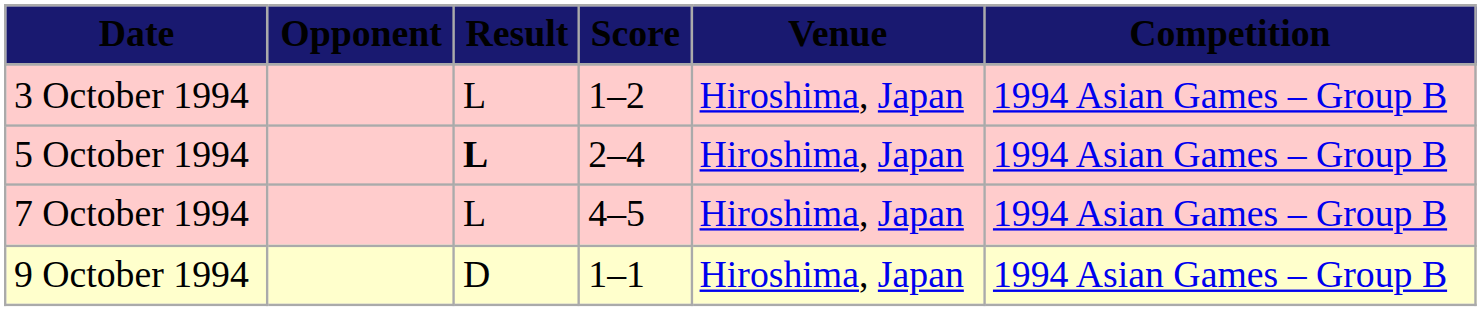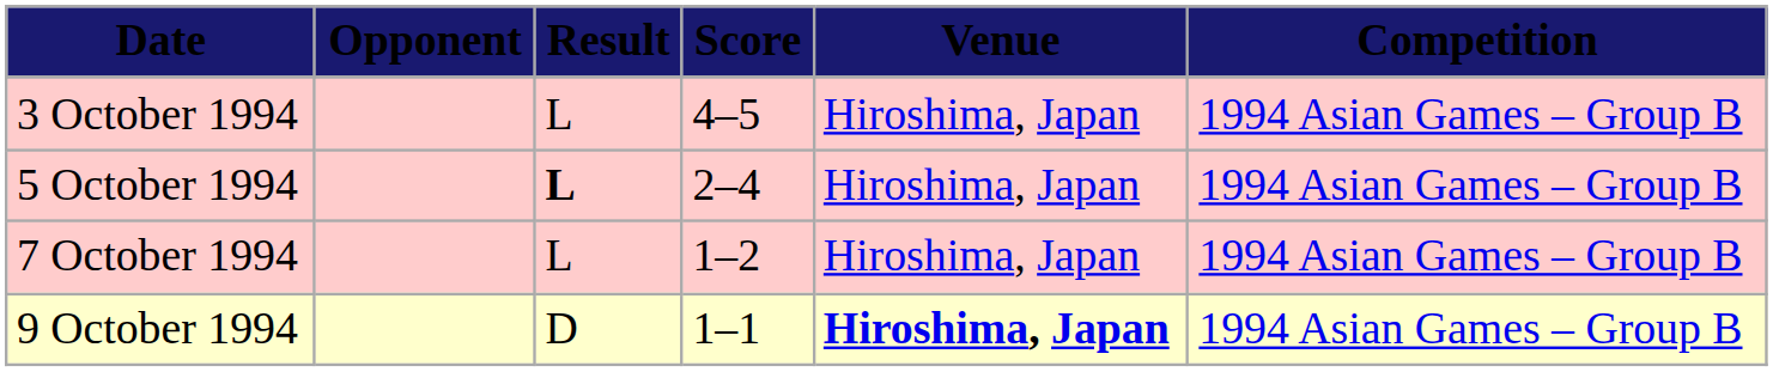3 October 1994 | Score: 1–2 -> 4–5
7 October 1994 | Score: 4–5 -> 1–2
9 October 1994 | Venue: normal -> bold
